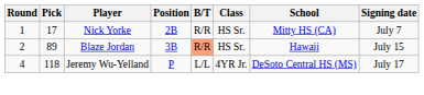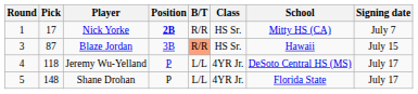Nick Yorke | Position: normal -> bold
Blaze Jordan | Round: 2 -> 3
Blaze Jordan | Pick: 89 -> 87
+ row: 5 | 148 | Shane Drohan | P | L/L | 4YR Jr. | Florida State | July 17
